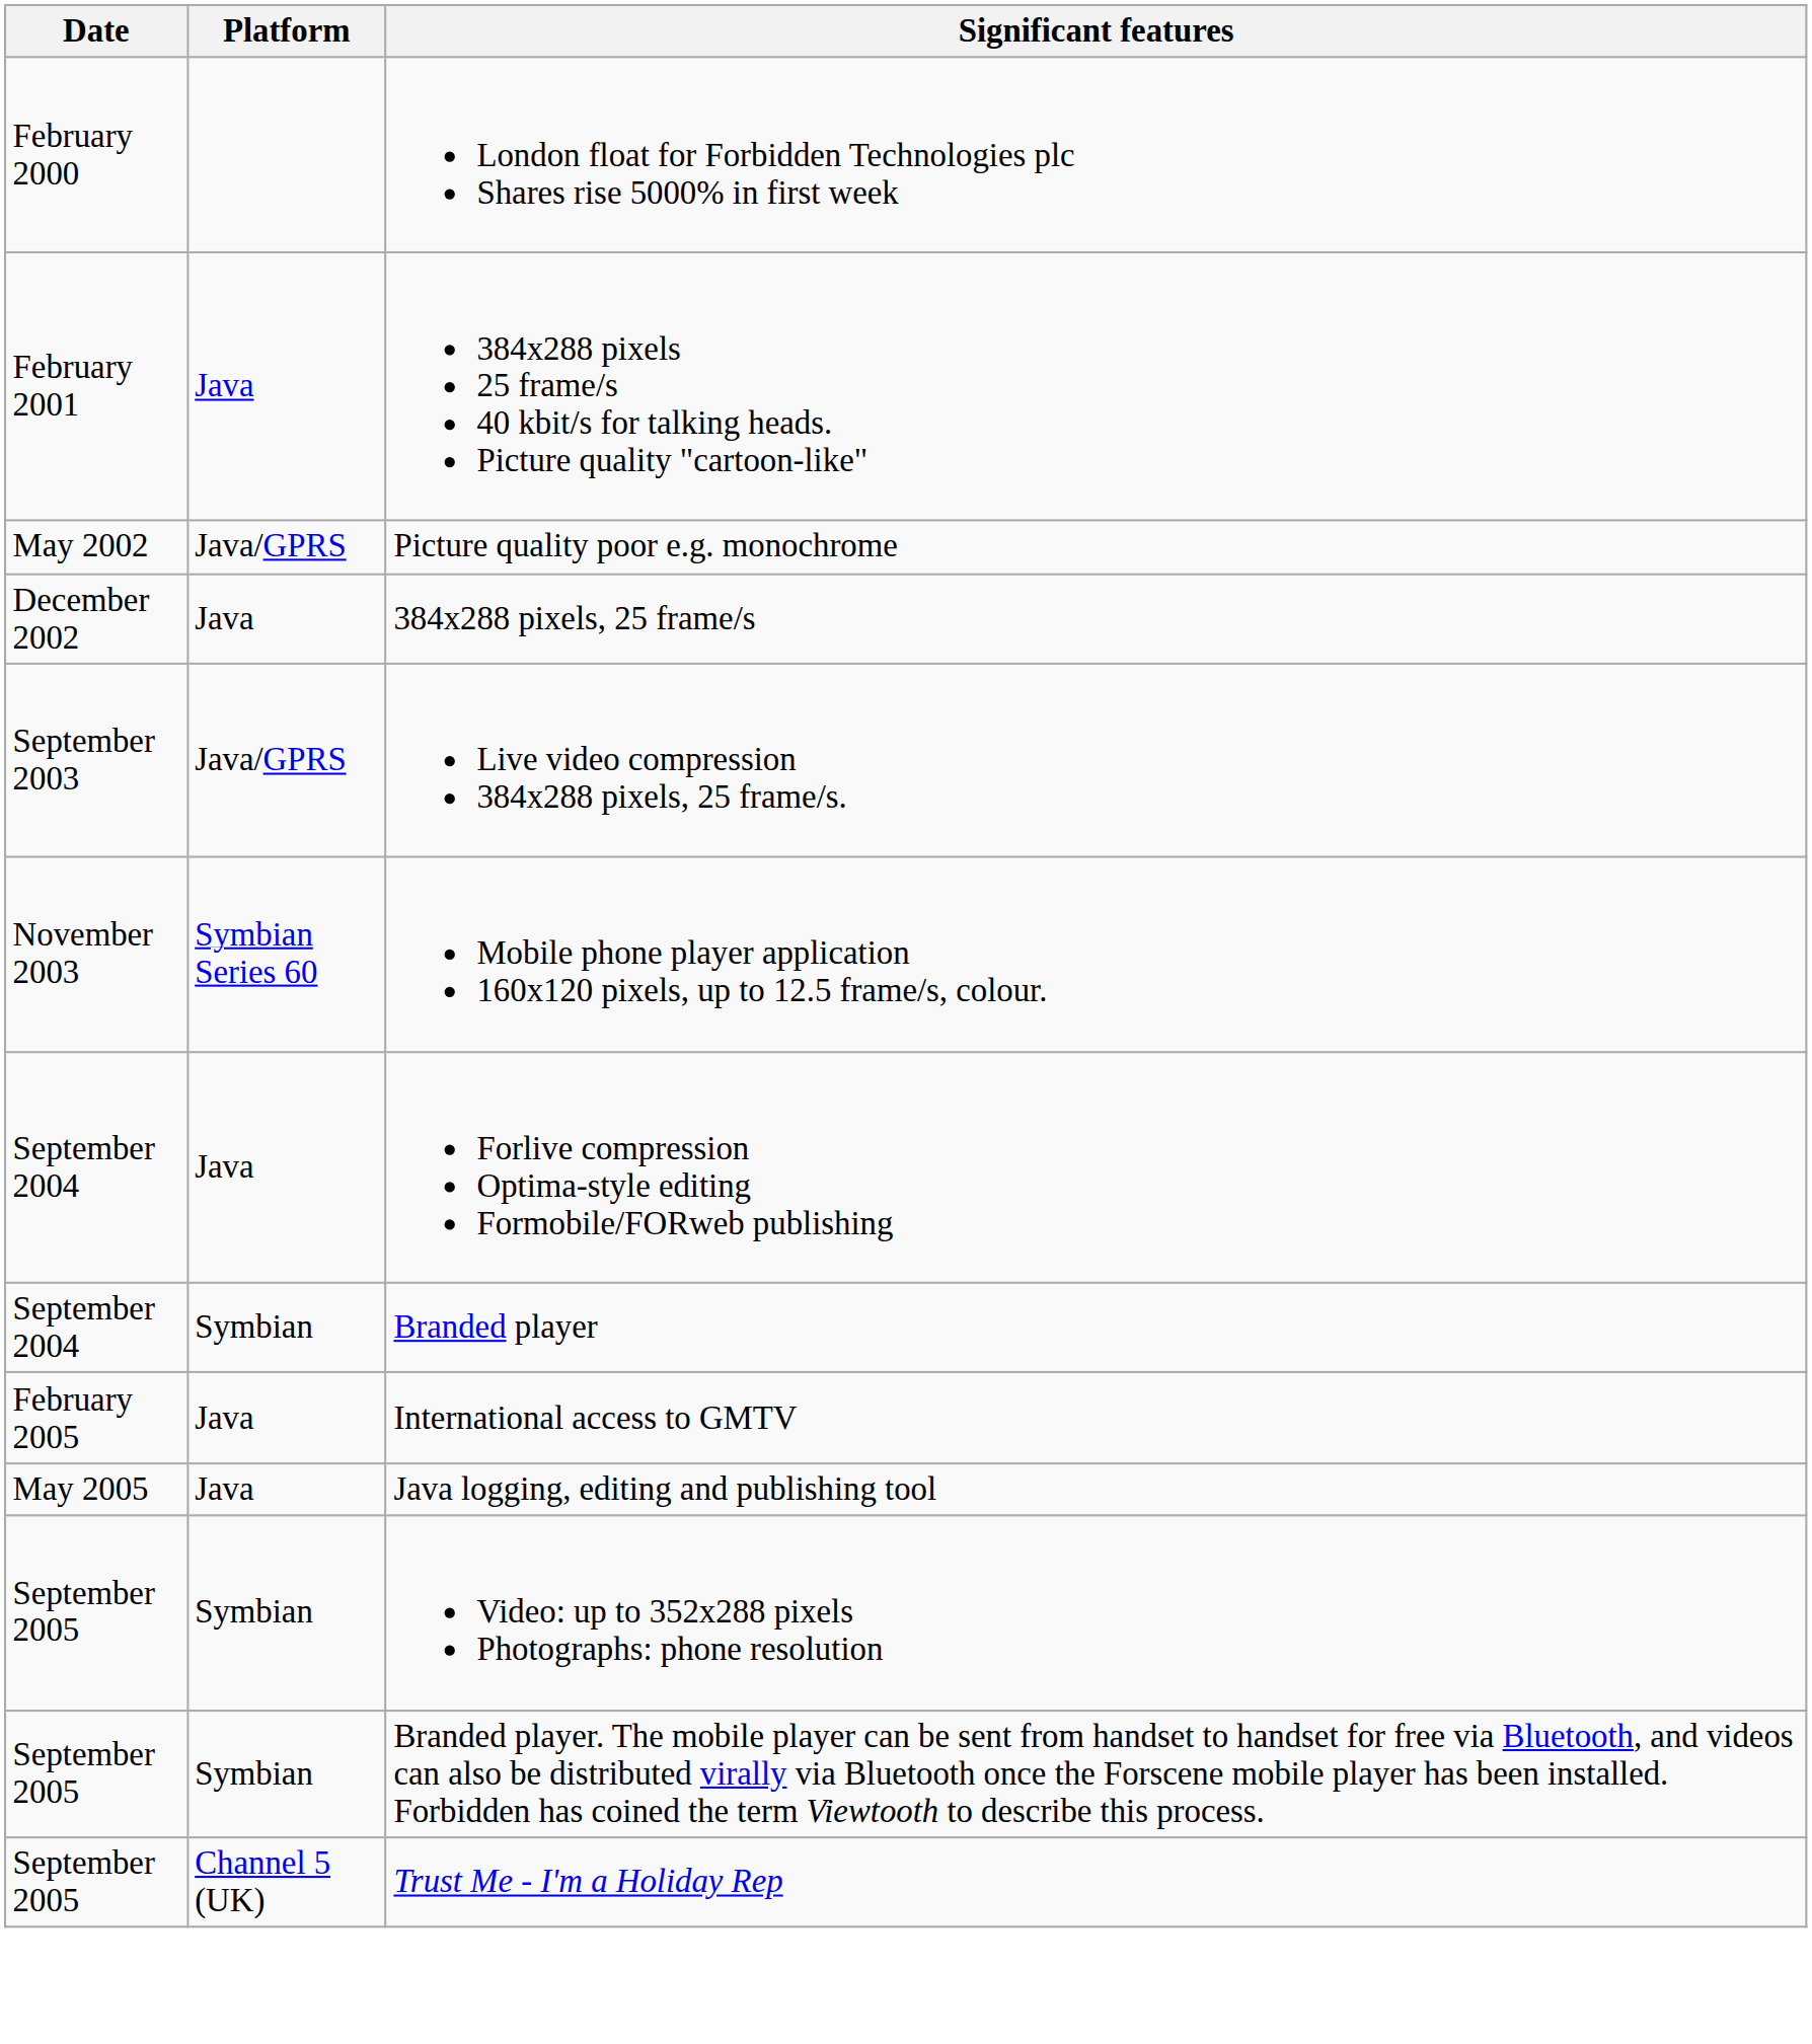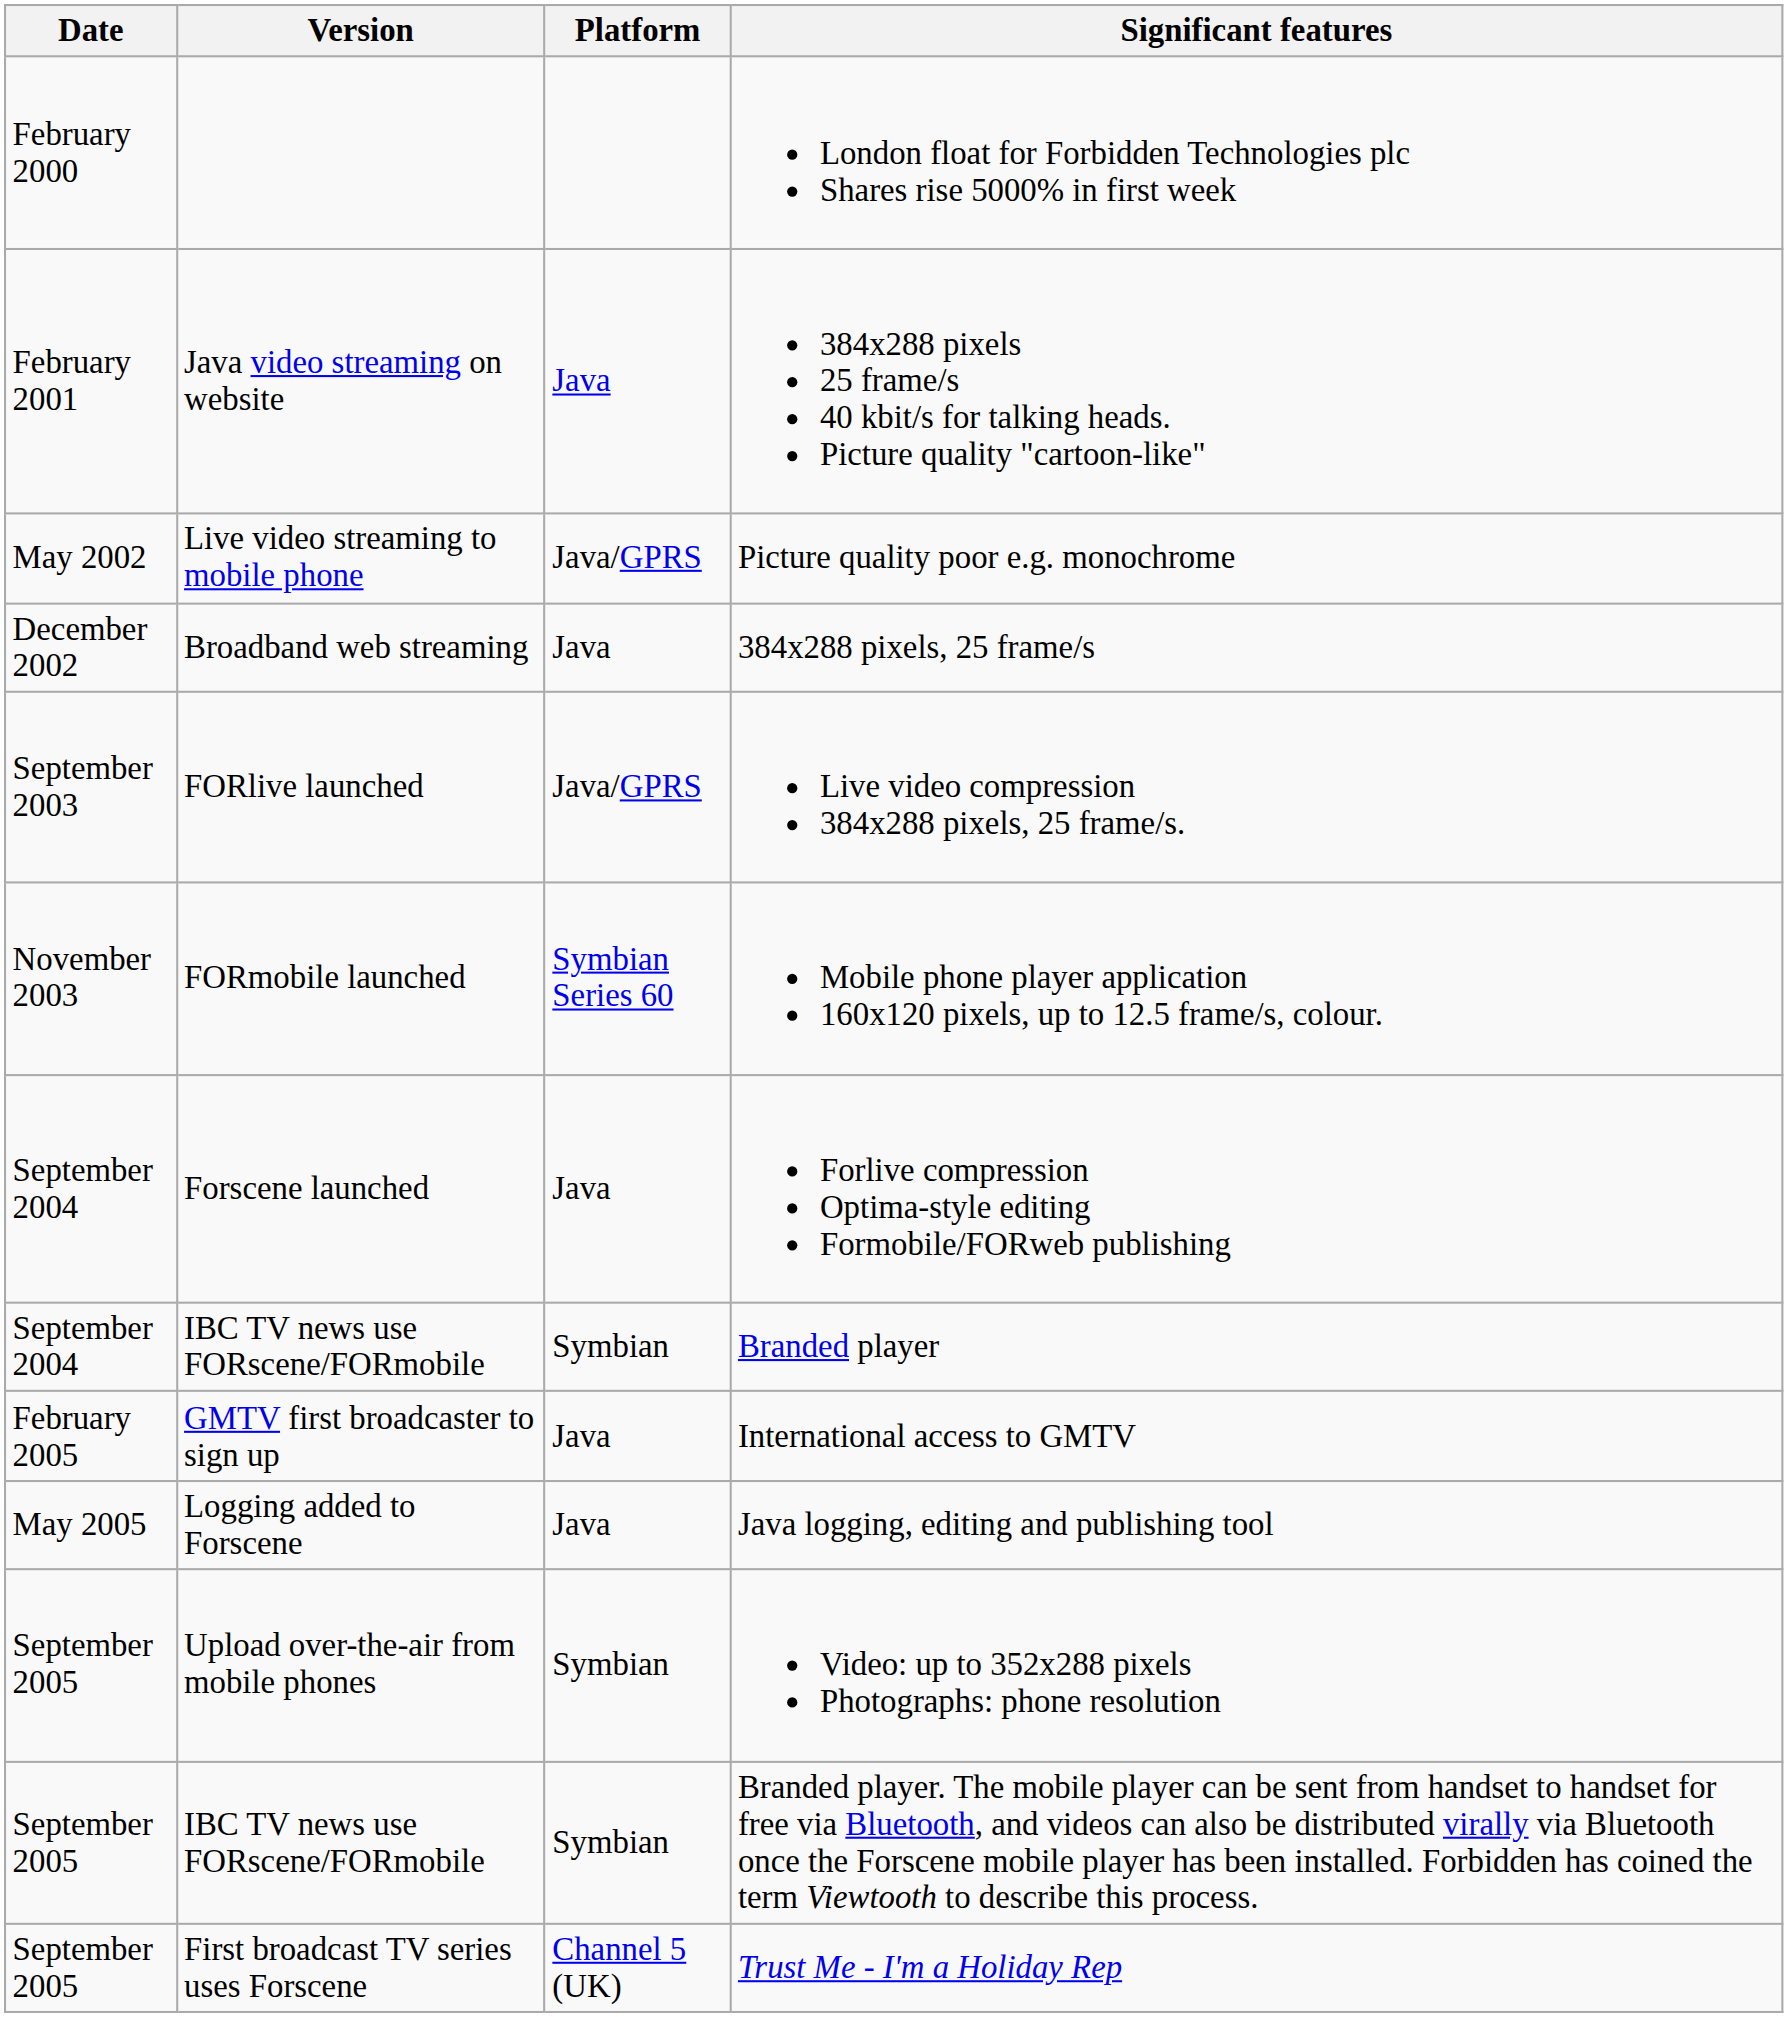+ column: Version | Java video streaming on website | Live video streaming to mobile phone | Broadband web streaming | FORlive launched | FORmobile launched | Forscene launched | IBC TV news use FORscene/FORmobile | GMTV first broadcaster to sign up | Logging added to Forscene | Upload over-the-air from mobile phones | IBC TV news use FORscene/FORmobile | First broadcast TV series uses Forscene
